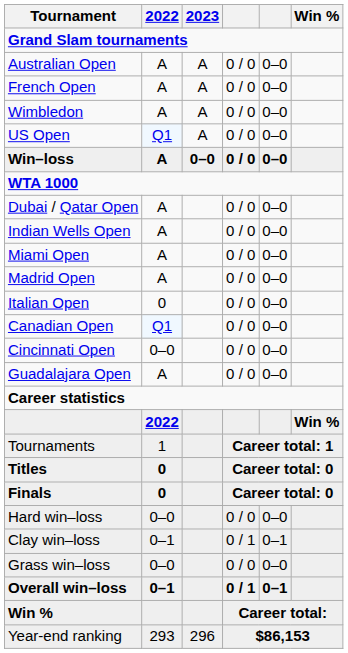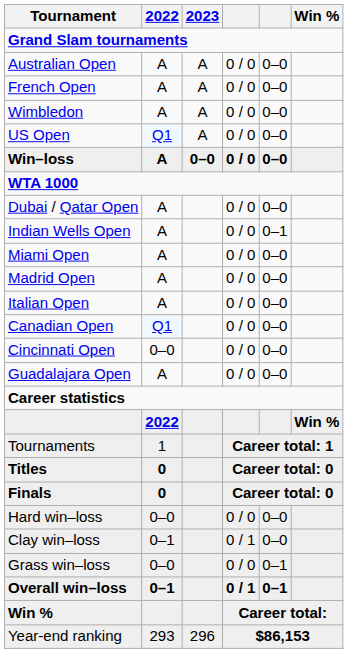Indian Wells Open | column 5: 0–0 -> 0–1
Italian Open | 2022: 0 -> A
Clay win–loss | column 5: 0–1 -> 0–0
Grass win–loss | column 5: 0–0 -> 0–1
